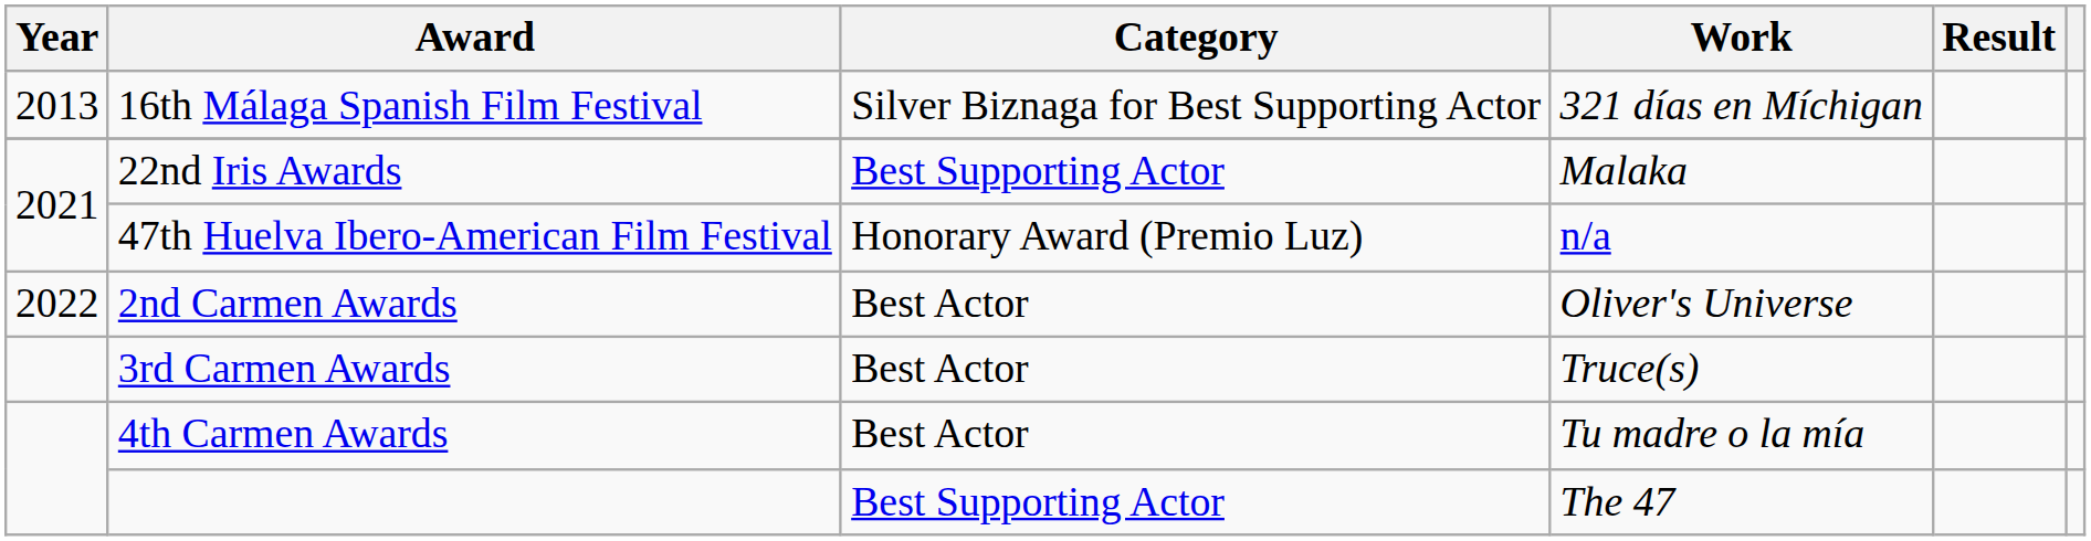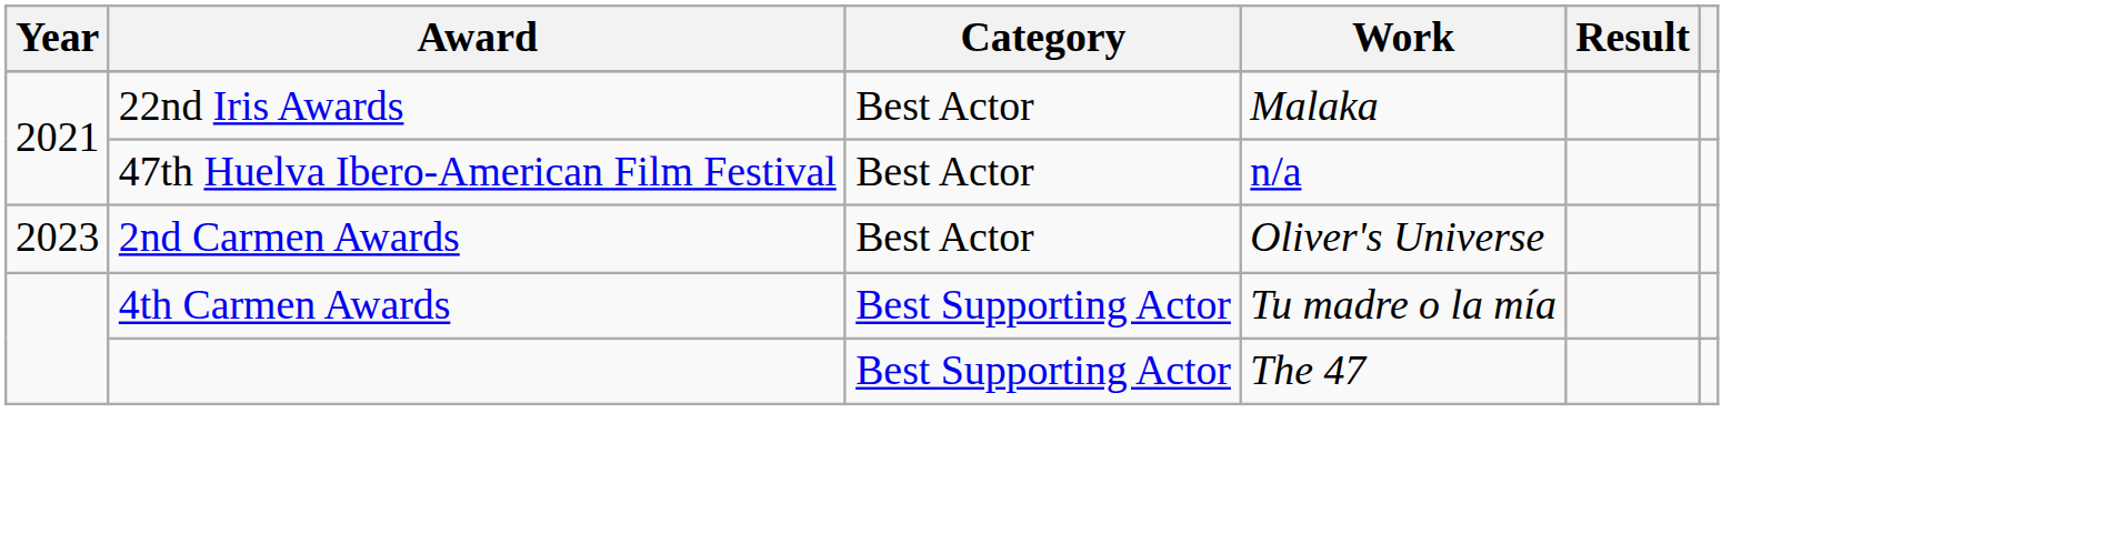- row: 2013 | 16th Málaga Spanish Film Festival | Silver Biznaga for Best Supporting Actor | 321 días en Míchigan
22nd Iris Awards | Category: Best Supporting Actor -> Best Actor
47th Huelva Ibero-American Film Festival | Category: Honorary Award (Premio Luz) -> Best Actor
2nd Carmen Awards | Year: 2022 -> 2023
- row: 3rd Carmen Awards | Best Actor | Truce(s)
4th Carmen Awards | Category: Best Actor -> Best Supporting Actor
